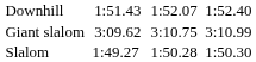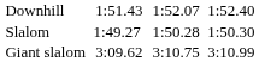rows swapped: Giant slalom <-> Slalom
